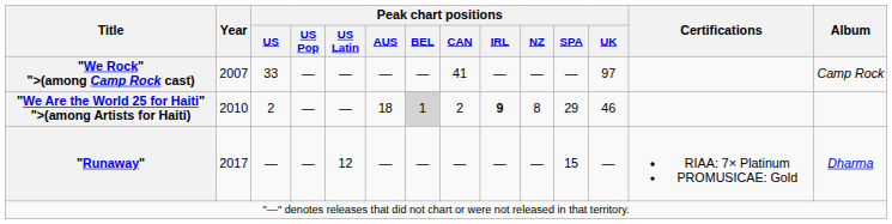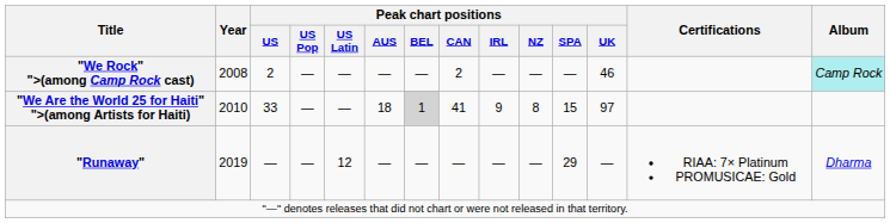"We Rock" ">(among Camp Rock cast) | Year: 2007 -> 2008
"We Rock" ">(among Camp Rock cast) | Peak chart positions / US: 33 -> 2
"We Rock" ">(among Camp Rock cast) | Peak chart positions / CAN: 41 -> 2
"We Rock" ">(among Camp Rock cast) | Peak chart positions / UK: 97 -> 46
"We Rock" ">(among Camp Rock cast) | Album: no background -> paleturquoise background
"We Are the World 25 for Haiti" ">(among Artists for Haiti) | Peak chart positions / US: 2 -> 33
"We Are the World 25 for Haiti" ">(among Artists for Haiti) | Peak chart positions / CAN: 2 -> 41
"We Are the World 25 for Haiti" ">(among Artists for Haiti) | Peak chart positions / IRL: bold -> normal
"We Are the World 25 for Haiti" ">(among Artists for Haiti) | Peak chart positions / SPA: 29 -> 15
"We Are the World 25 for Haiti" ">(among Artists for Haiti) | Peak chart positions / UK: 46 -> 97
"Runaway" | Year: 2017 -> 2019
"Runaway" | Peak chart positions / SPA: 15 -> 29
